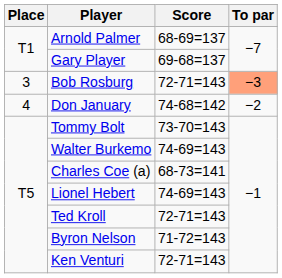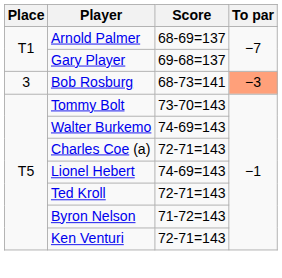Bob Rosburg | Score: 72-71=143 -> 68-73=141
- row: 4 | Don January | 74-68=142 | −2
Charles Coe (a) | Score: 68-73=141 -> 72-71=143
